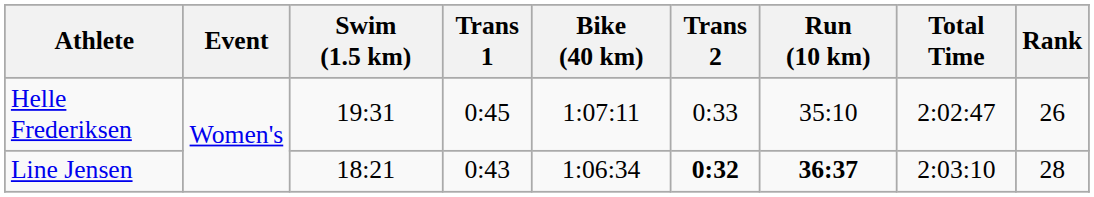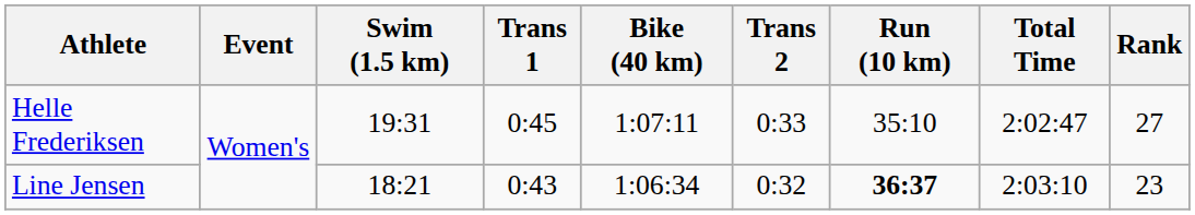Helle Frederiksen | Rank: 26 -> 27
Line Jensen | Trans 2: bold -> normal
Line Jensen | Rank: 28 -> 23
